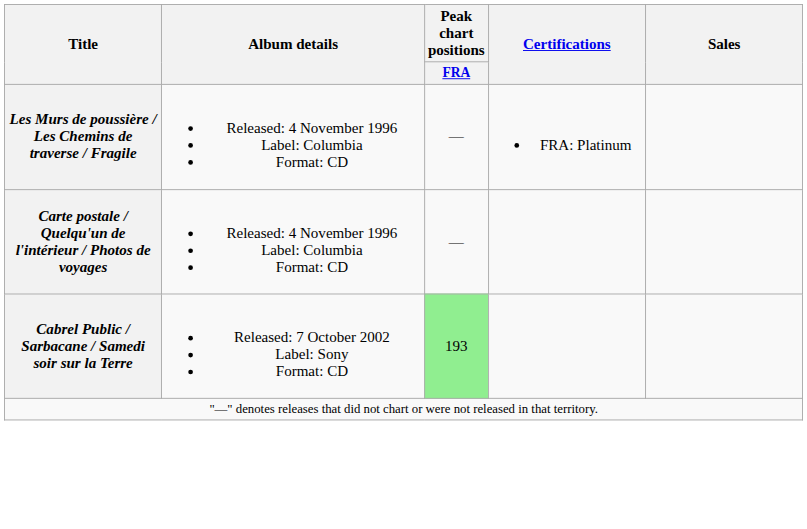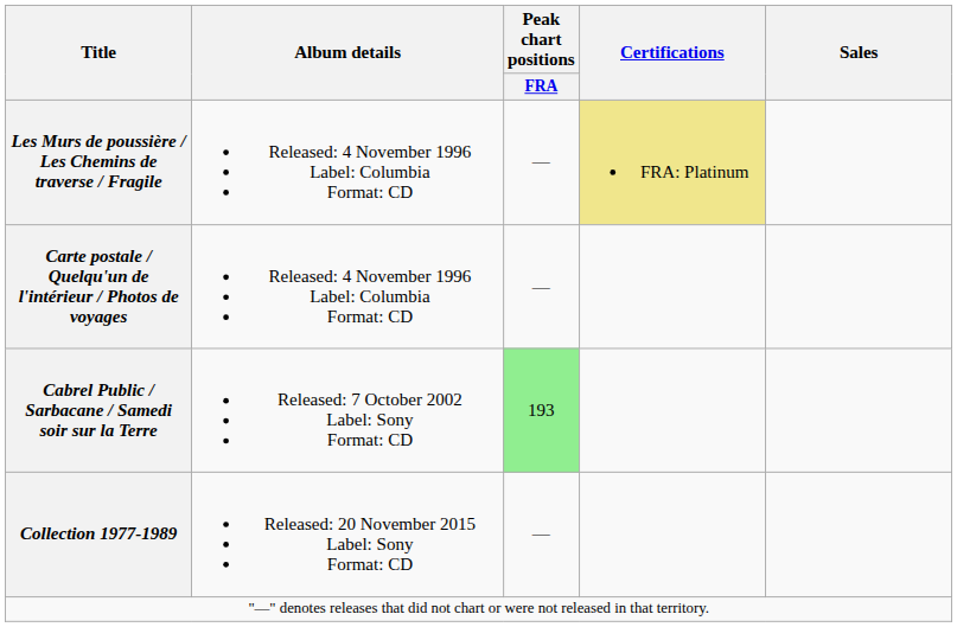Les Murs de poussière / Les Chemins de traverse / Fragile | Certifications: no background -> khaki background
+ row: Collection 1977-1989 | Released: 20 November 2015 Label: Sony Format: CD | —
